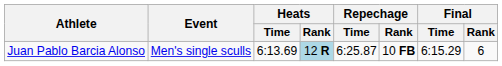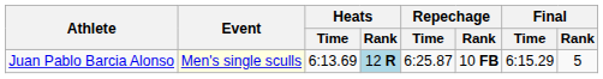Juan Pablo Barcia Alonso | Event: no background -> lightyellow background
Juan Pablo Barcia Alonso | Final / Rank: 6 -> 5
